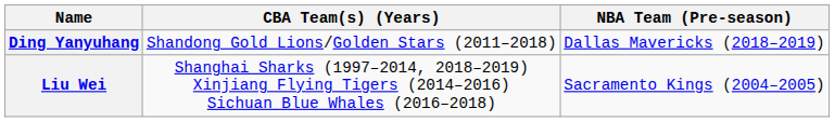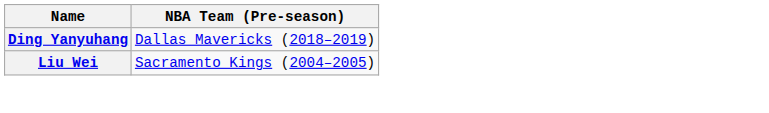- column: CBA Team(s) (Years) | Shandong Gold Lions/Golden Stars (2011–2018) | Shanghai Sharks (1997–2014, 2018–2019) Xinjiang Flying Tigers (2014–2016) Sichuan Blue Whales (2016–2018)
